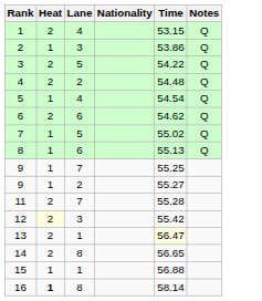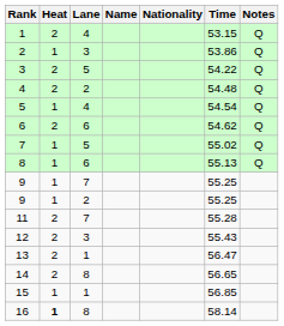+ column: Name
9 / 2 | Time: 55.27 -> 55.25
12 | Heat: lightyellow background -> no background
12 | Time: 55.42 -> 55.43
13 | Time: lightyellow background -> no background
15 | Time: 56.88 -> 56.85
